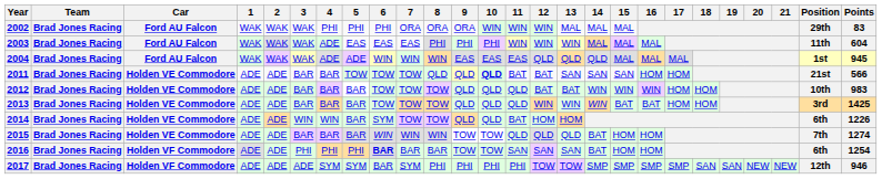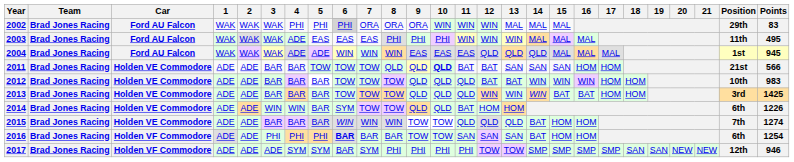2002 | 6: no background -> lightgrey background
2003 | Points: 604 -> 495
